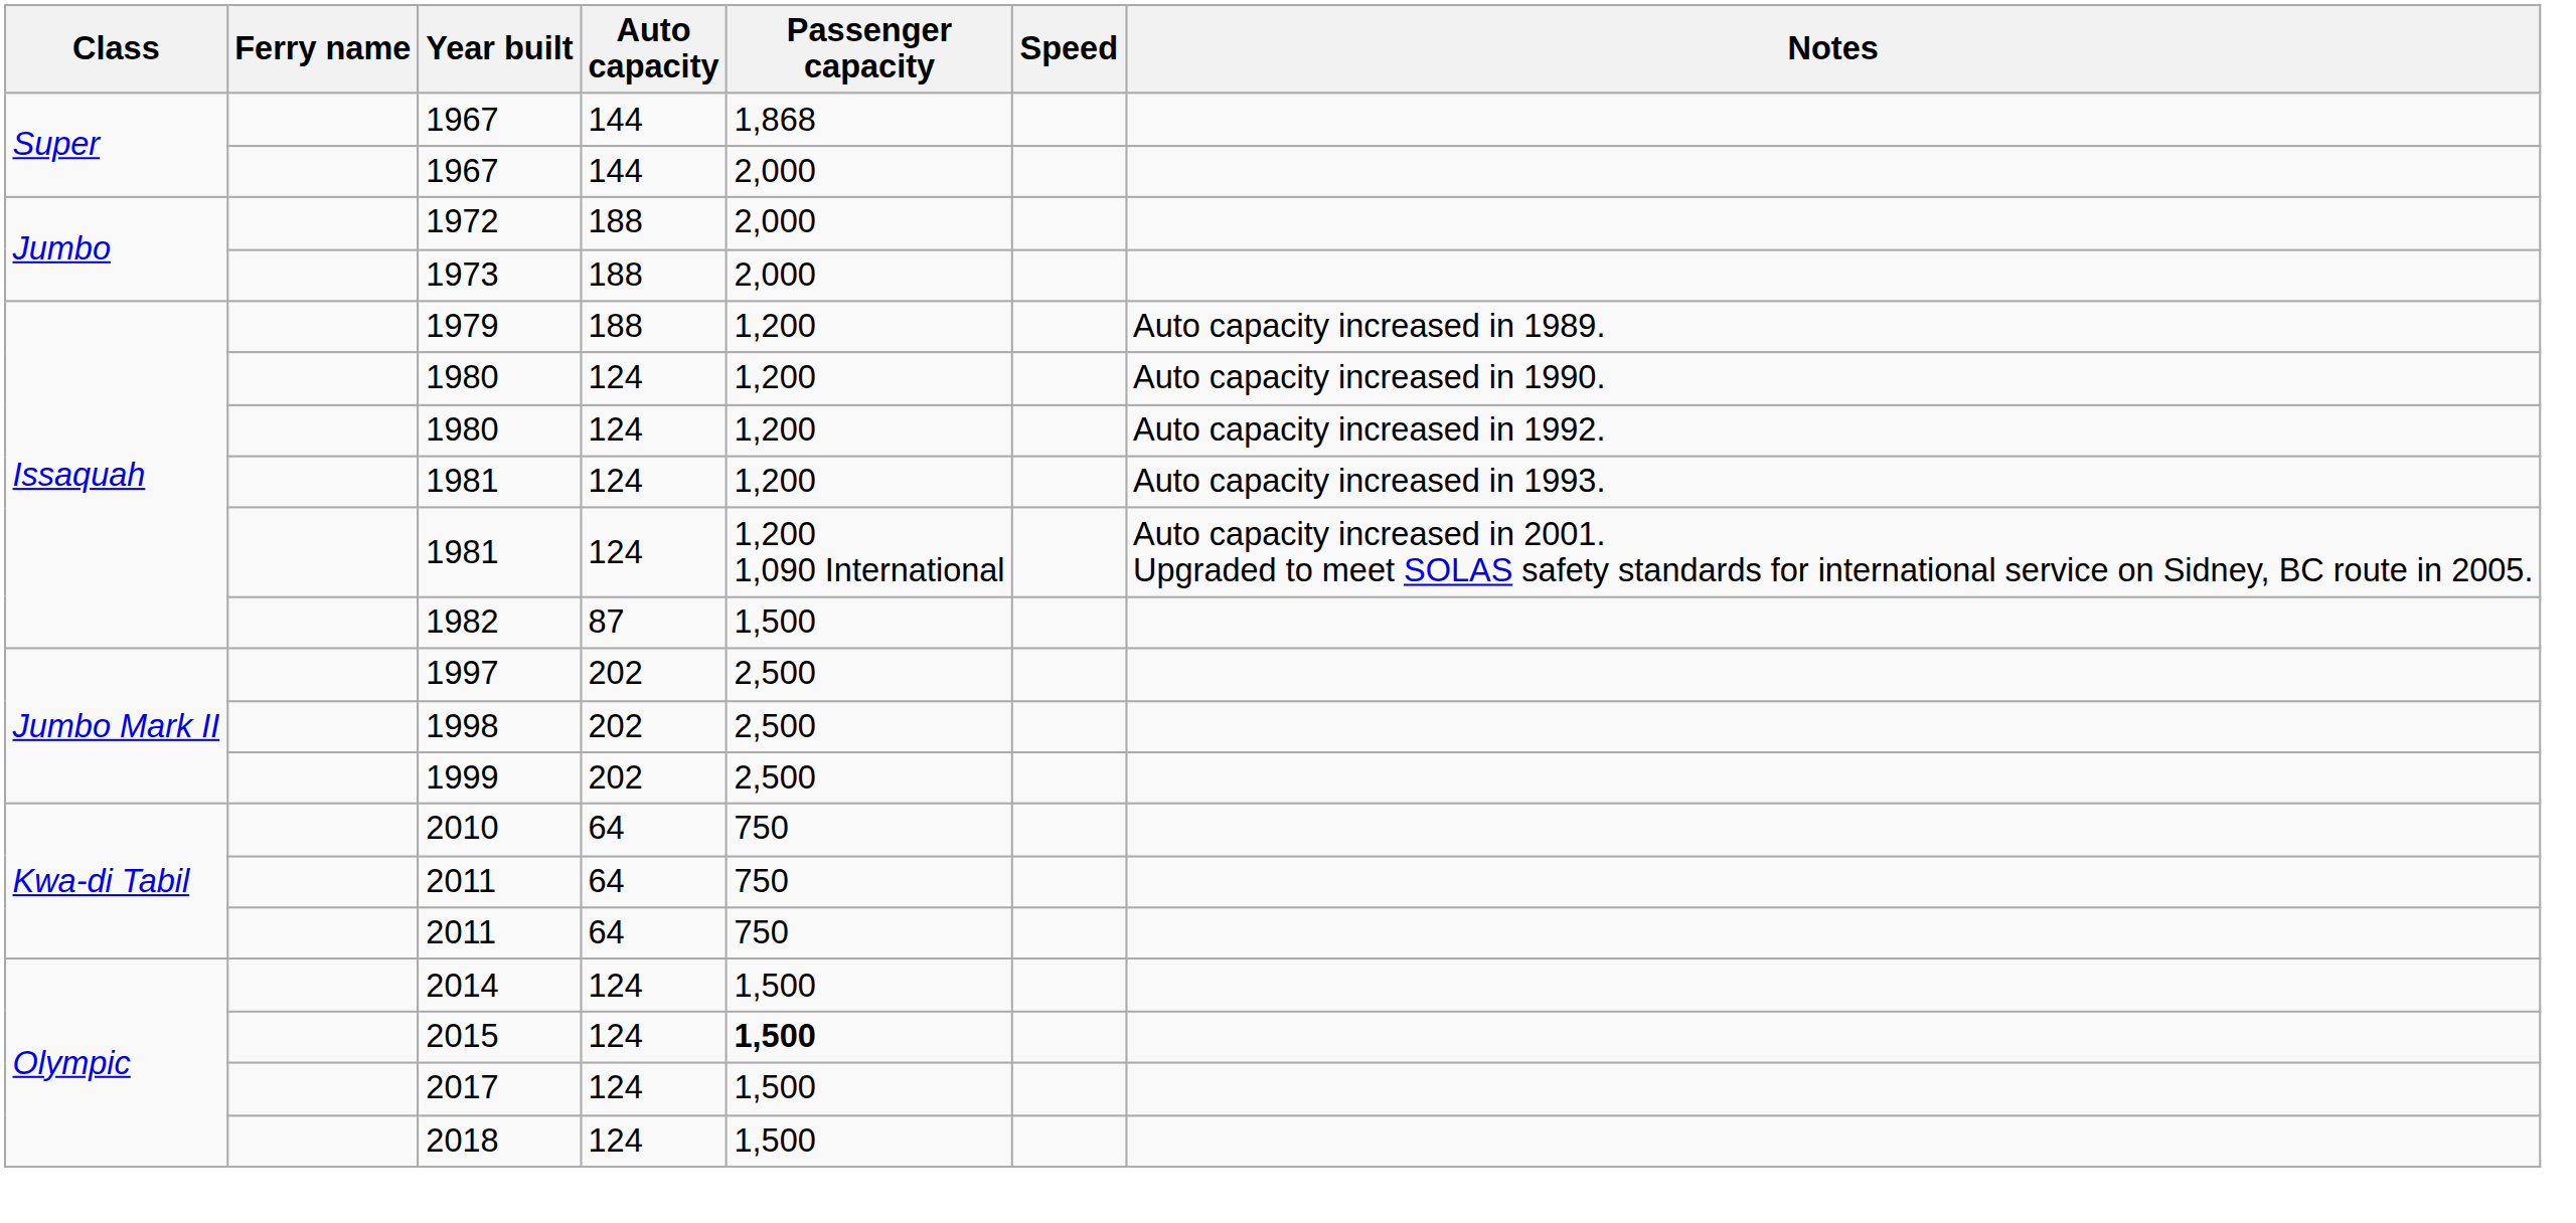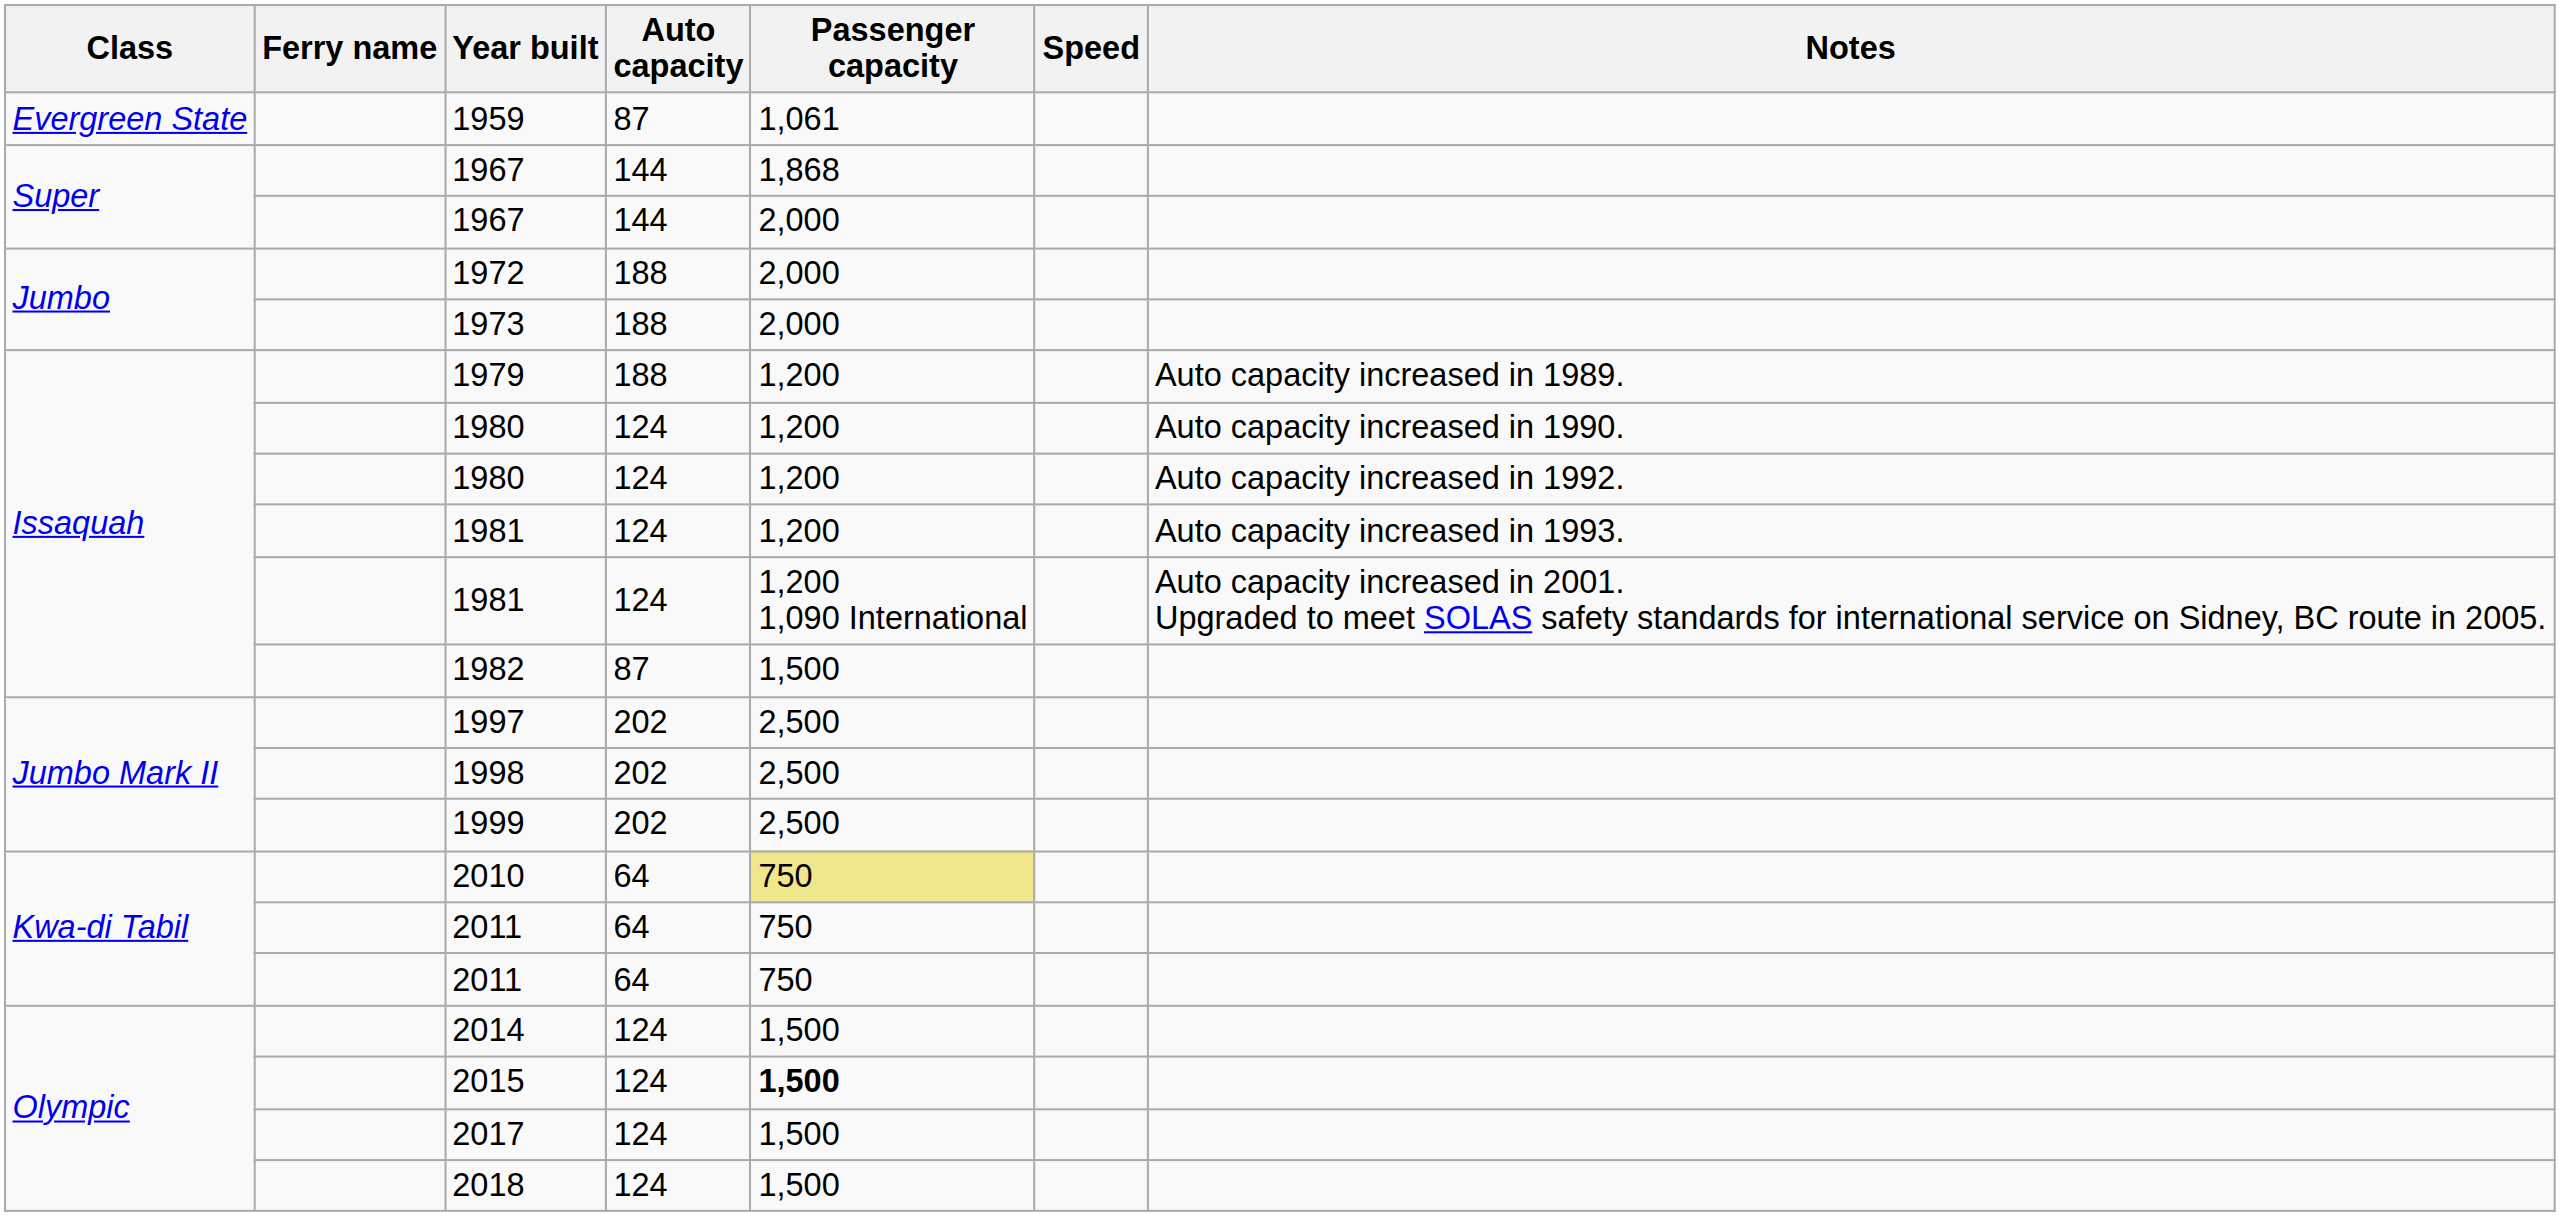+ row: Evergreen State | 1959 | 87 | 1,061
2010 | Passenger capacity: no background -> khaki background
